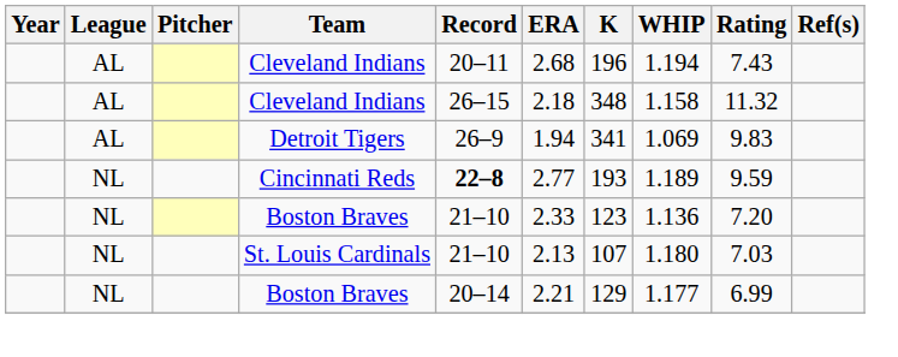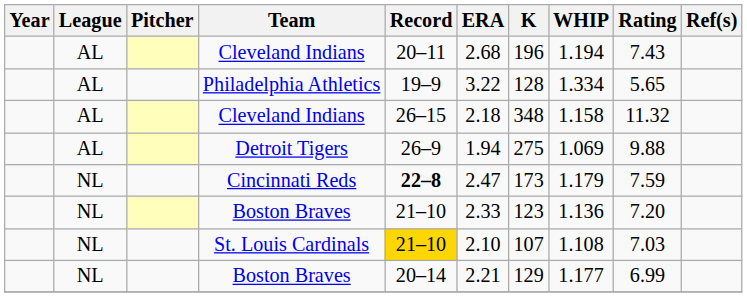+ row: AL | Philadelphia Athletics | 19–9 | 3.22 | 128 | 1.334 | 5.65
Detroit Tigers | K: 341 -> 275
Detroit Tigers | Rating: 9.83 -> 9.88
Cincinnati Reds | ERA: 2.77 -> 2.47
Cincinnati Reds | K: 193 -> 173
Cincinnati Reds | WHIP: 1.189 -> 1.179
Cincinnati Reds | Rating: 9.59 -> 7.59
St. Louis Cardinals | Record: no background -> gold background
St. Louis Cardinals | ERA: 2.13 -> 2.10
St. Louis Cardinals | WHIP: 1.180 -> 1.108
